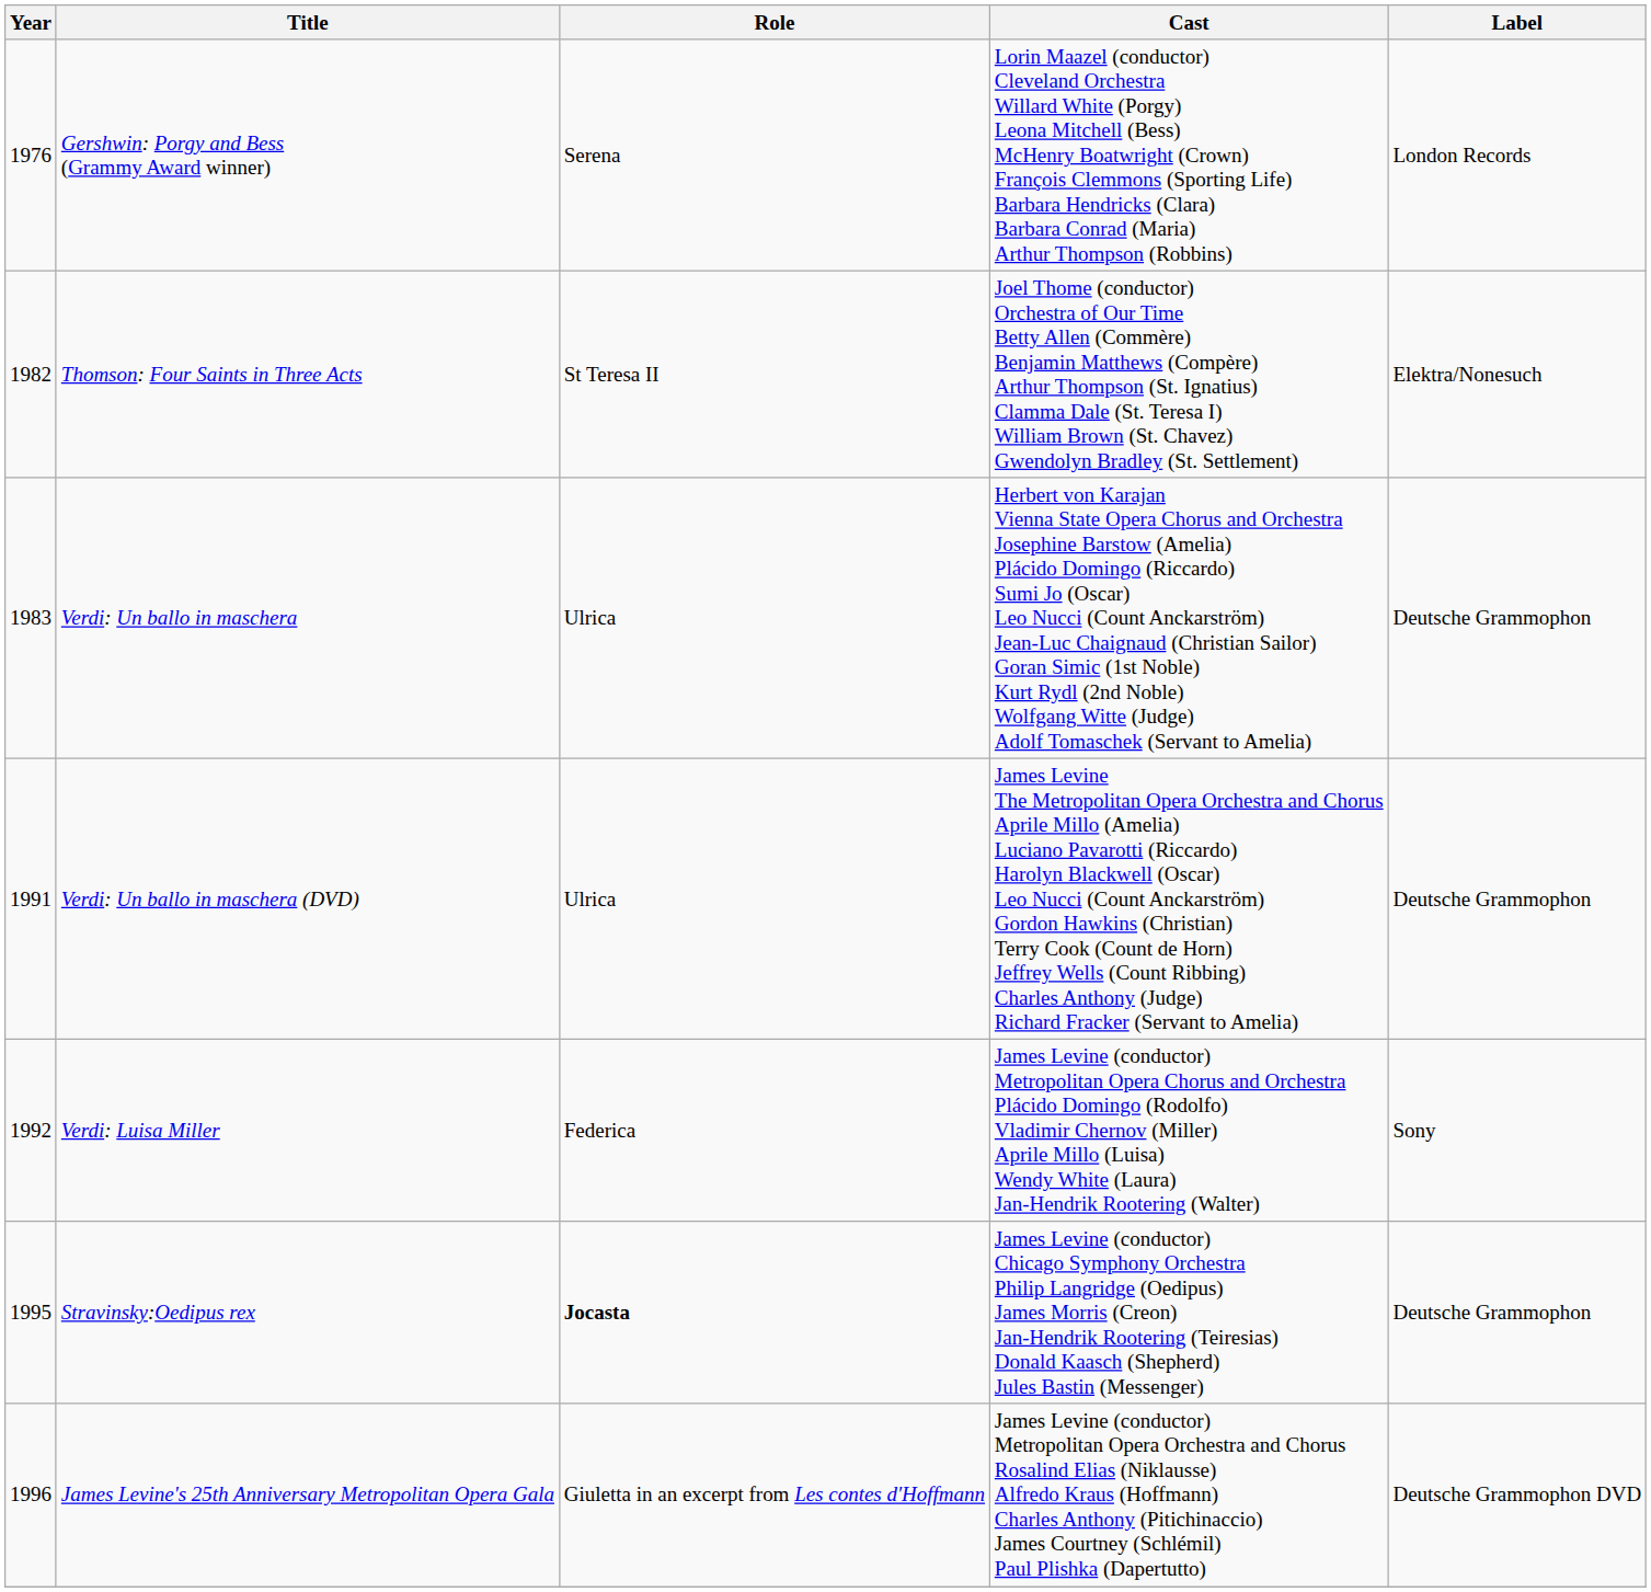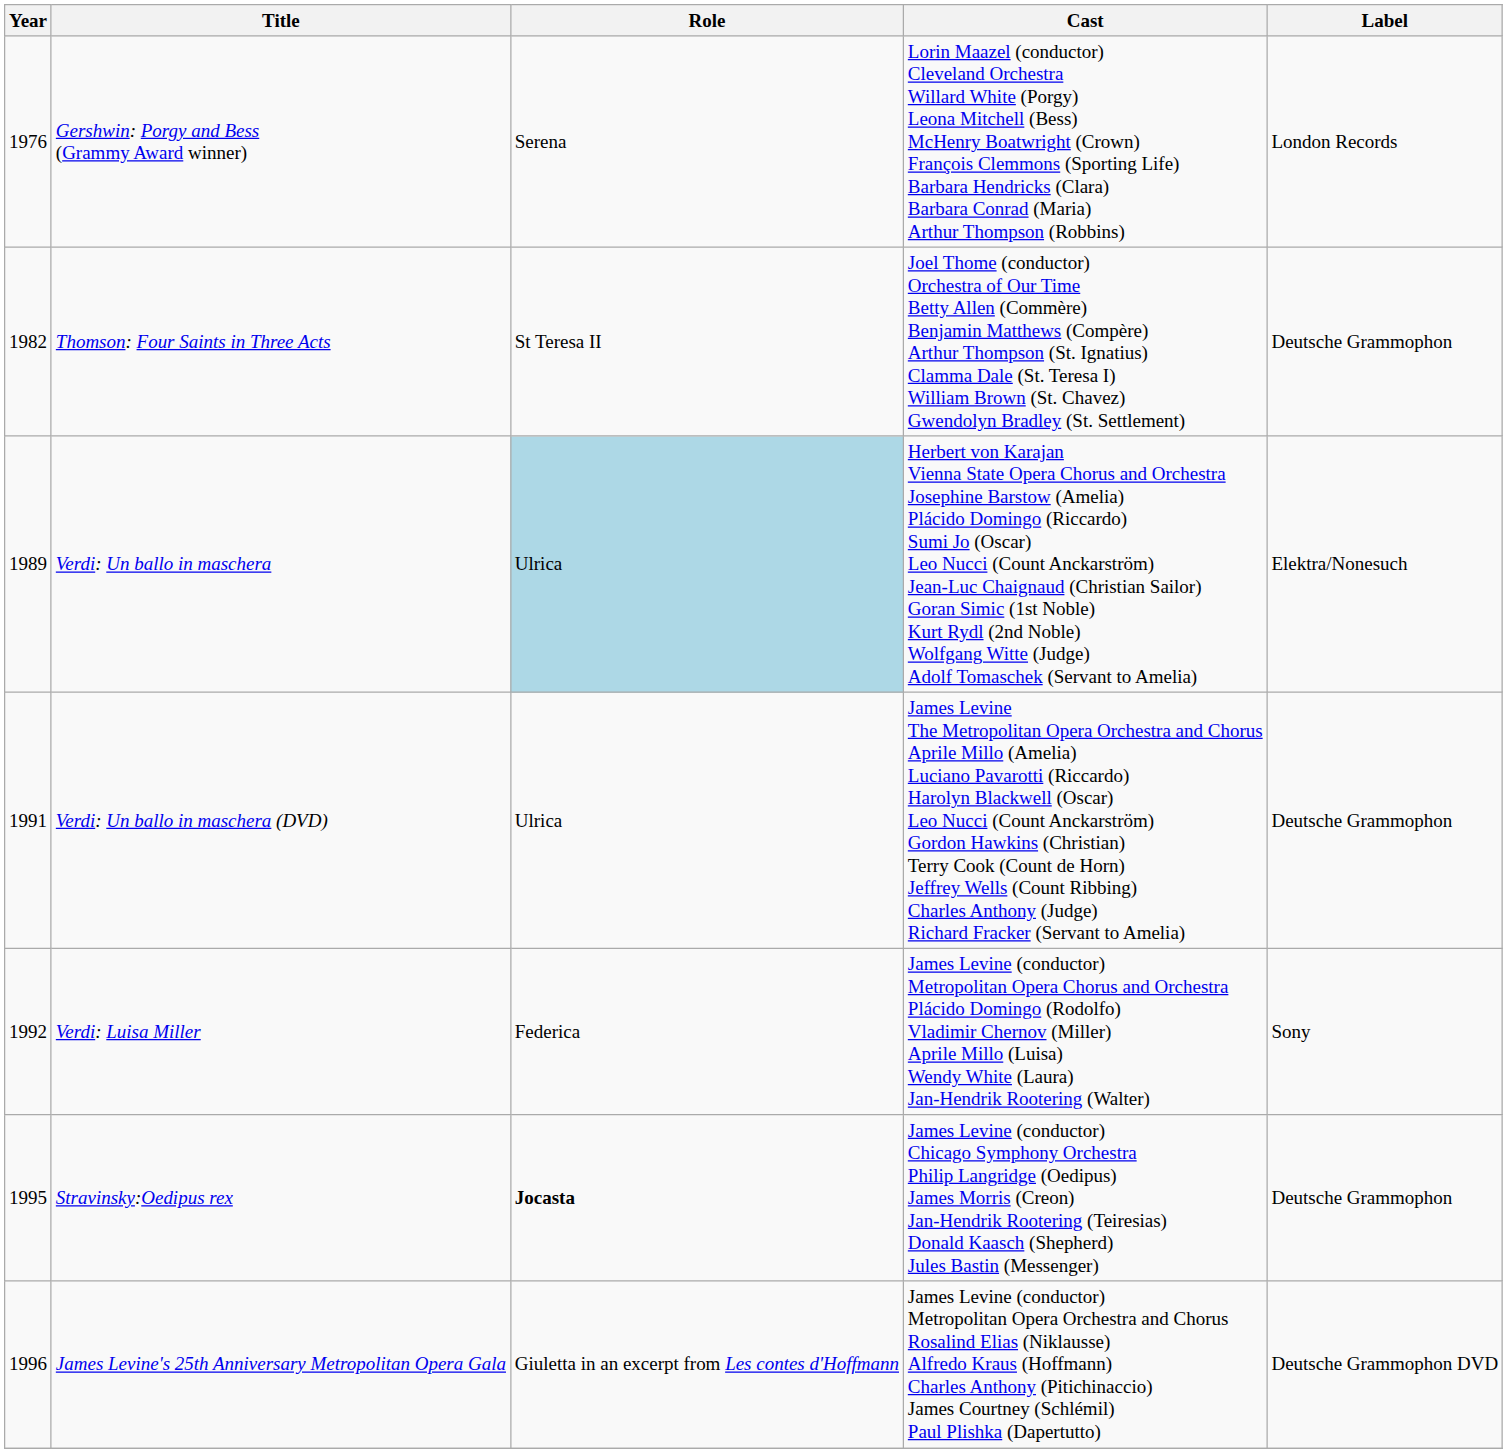Thomson: Four Saints in Three Acts | Label: Elektra/Nonesuch -> Deutsche Grammophon
Verdi: Un ballo in maschera | Year: 1983 -> 1989
Verdi: Un ballo in maschera | Role: no background -> lightblue background
Verdi: Un ballo in maschera | Label: Deutsche Grammophon -> Elektra/Nonesuch
